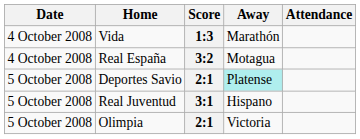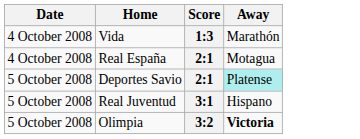- column: Attendance
Real España | Score: 3:2 -> 2:1
Olimpia | Score: 2:1 -> 3:2
Olimpia | Away: normal -> bold
